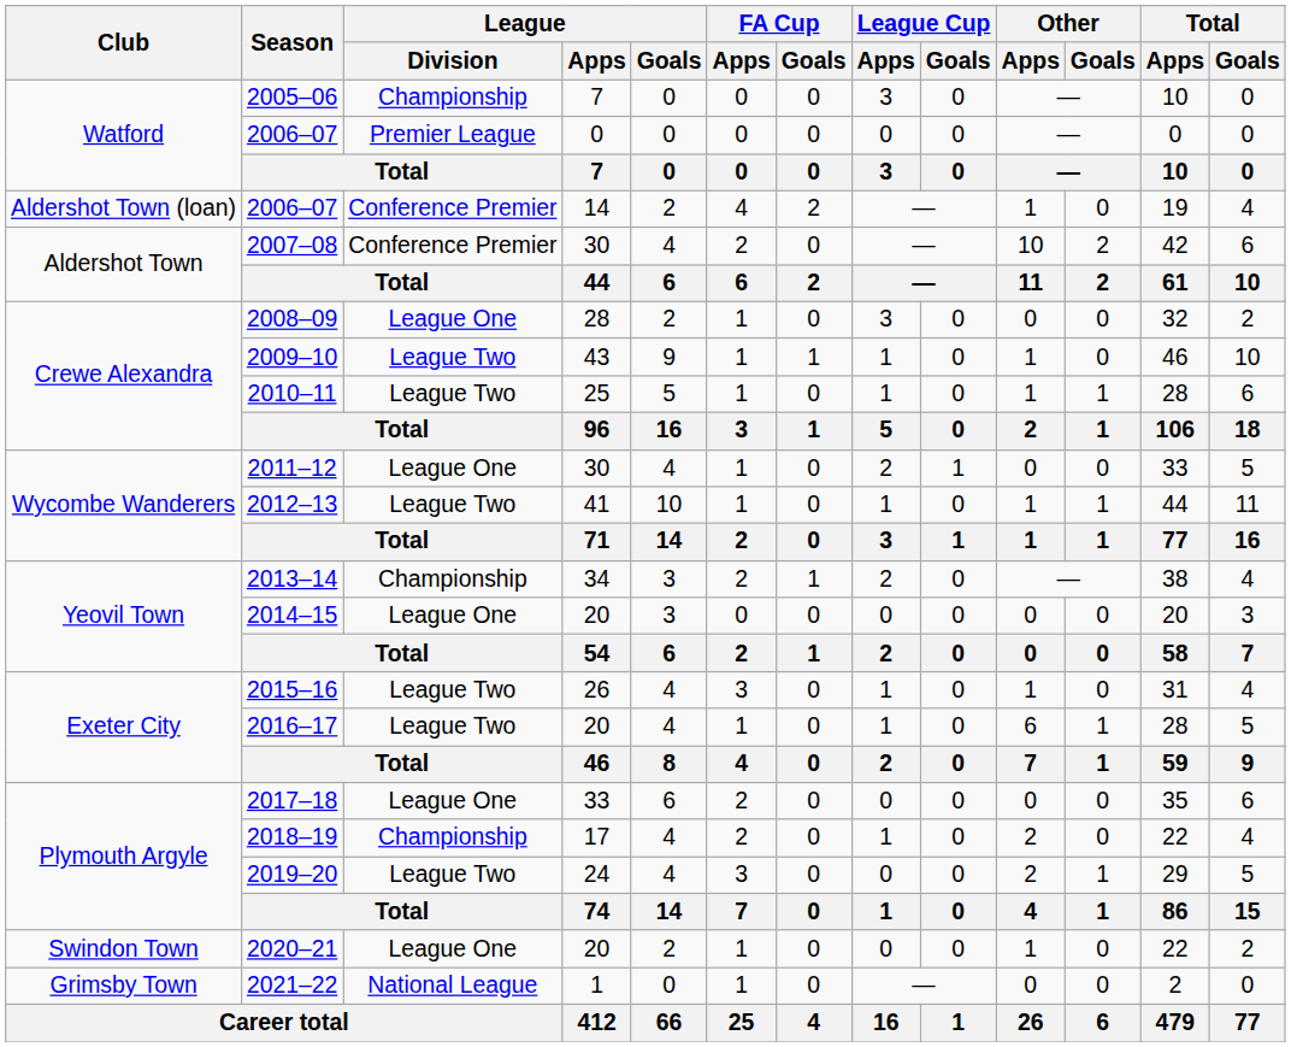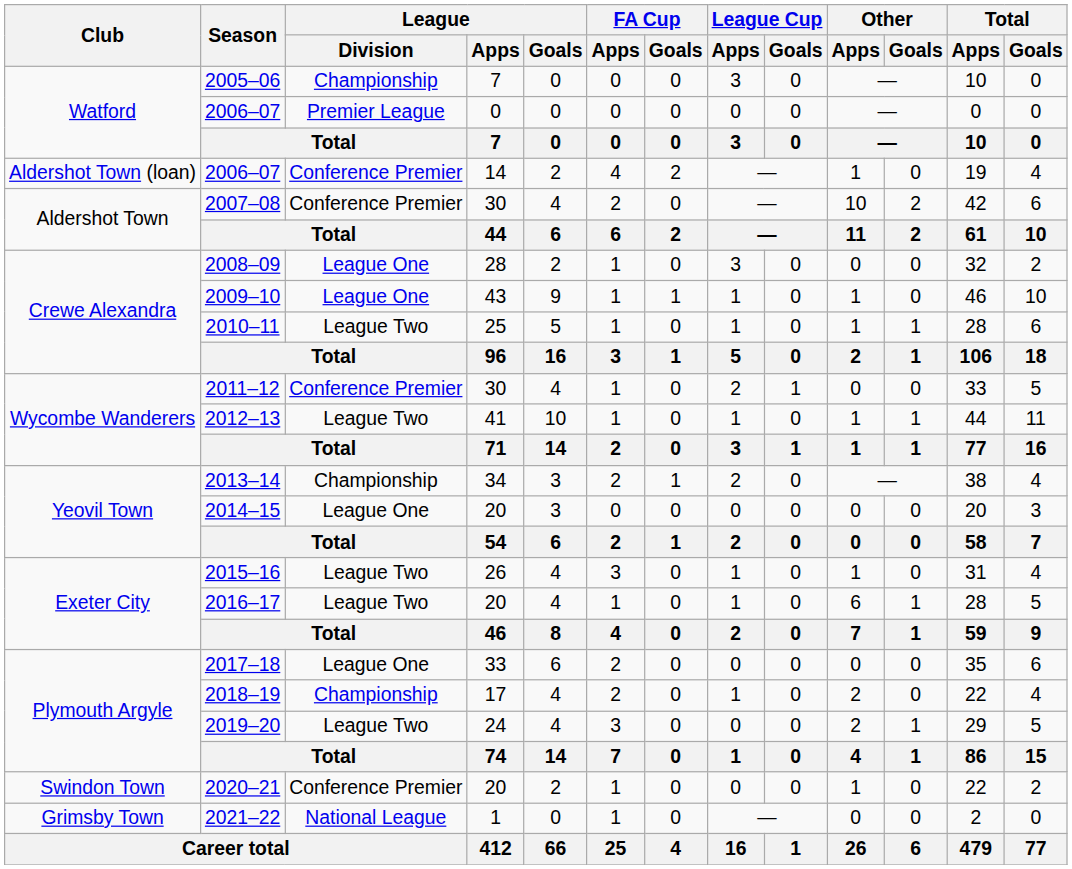2009–10 | League / Division: League Two -> League One
2011–12 | League / Division: League One -> Conference Premier
2020–21 | League / Division: League One -> Conference Premier
